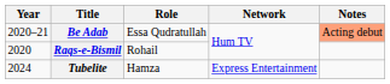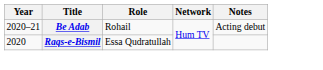Be Adab | Role: Essa Qudratullah -> Rohail
Be Adab | Notes: lightsalmon background -> no background
Raqs-e-Bismil | Role: Rohail -> Essa Qudratullah
- row: 2024 | Tubelite | Hamza | Express Entertainment
